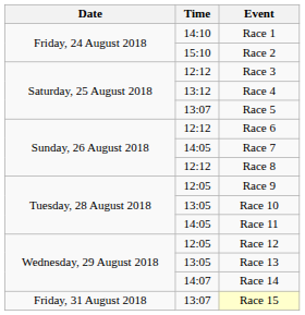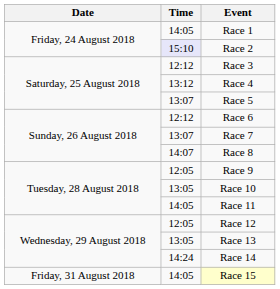Race 1 | Time: 14:10 -> 14:05
Race 2 | Time: no background -> lavender background
Race 7 | Time: 14:05 -> 13:07
Race 8 | Time: 12:12 -> 14:07
Race 14 | Time: 14:07 -> 14:24
Race 15 | Time: 13:07 -> 14:05
